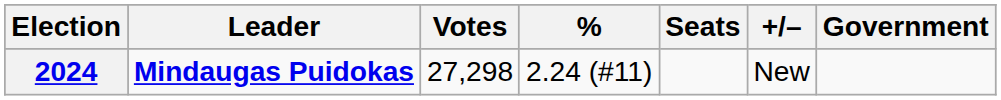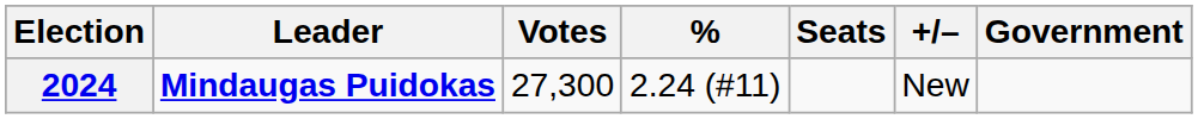2024 | Votes: 27,298 -> 27,300
